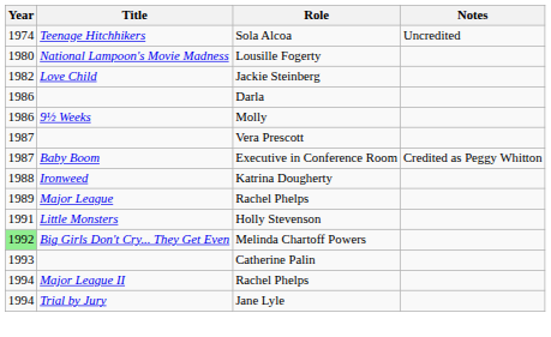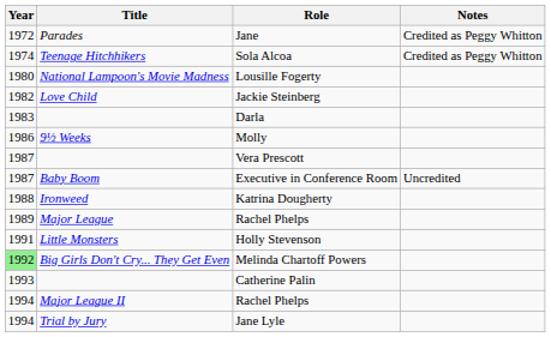+ row: 1972 | Parades | Jane | Credited as Peggy Whitton
Sola Alcoa | Notes: Uncredited -> Credited as Peggy Whitton
Darla | Year: 1986 -> 1983
Executive in Conference Room | Notes: Credited as Peggy Whitton -> Uncredited
